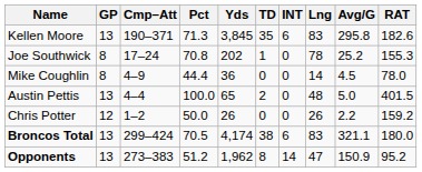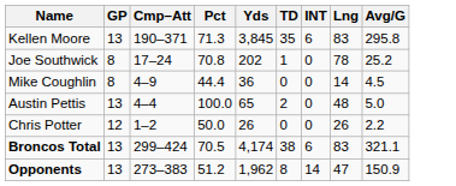- column: RAT | 182.6 | 155.3 | 78.0 | 401.5 | 159.2 | 180.0 | 95.2
